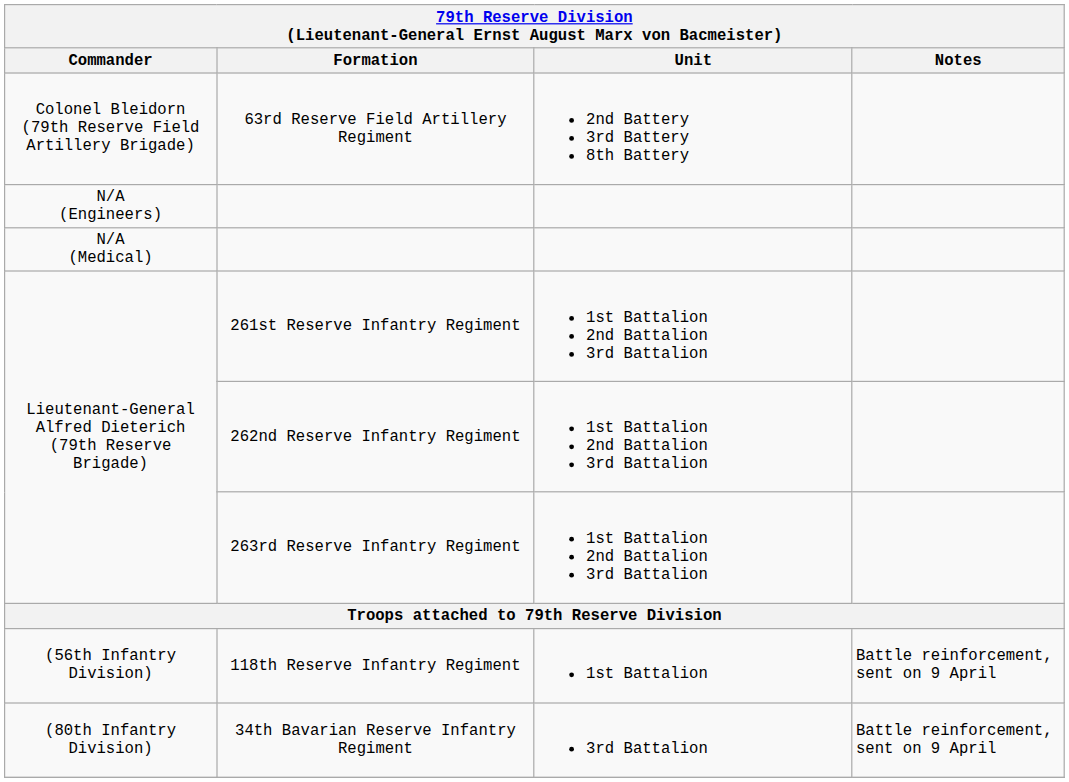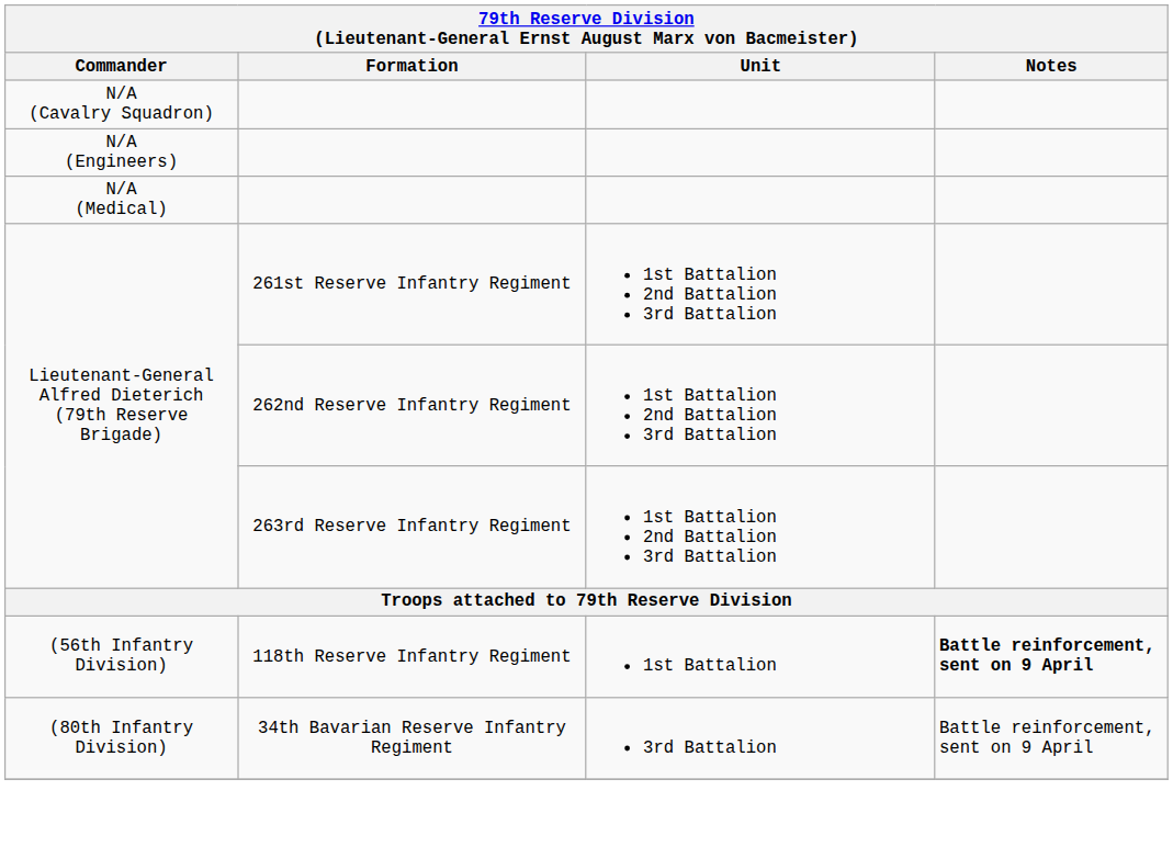- row: Colonel Bleidorn (79th Reserve Field Artillery Brigade) | 63rd Reserve Field Artillery Regiment | 2nd Battery 3rd Battery 8th Battery
+ row: N/A (Cavalry Squadron)
(56th Infantry Division) | Notes: normal -> bold
